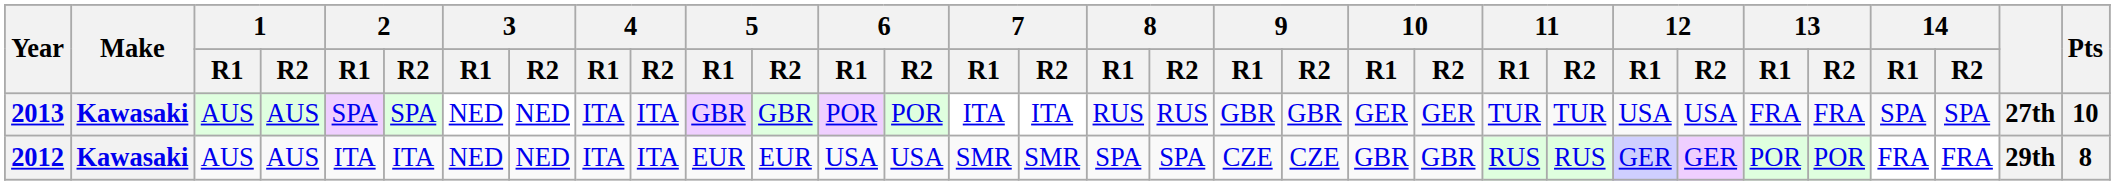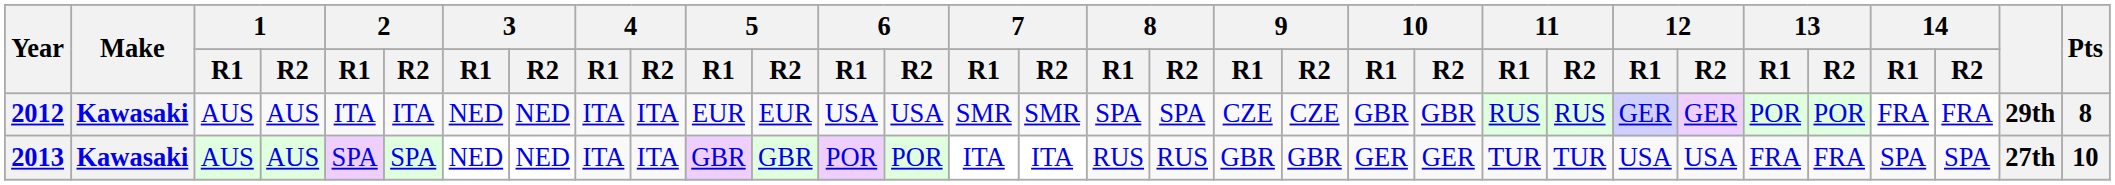rows swapped: 2012 <-> 2013
